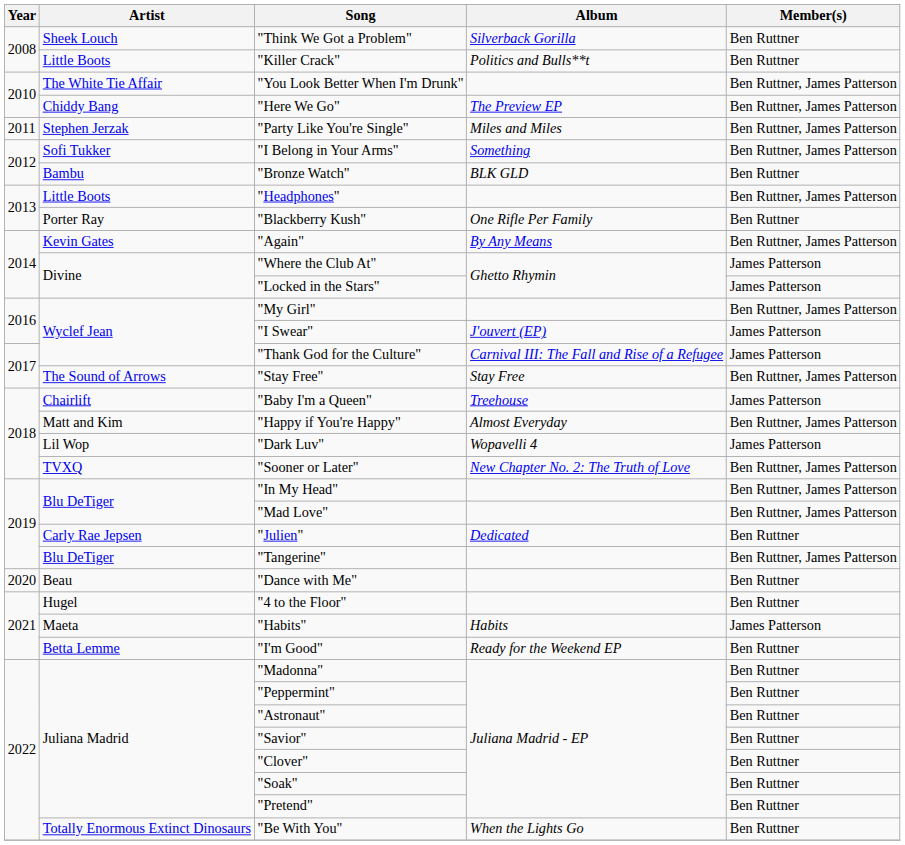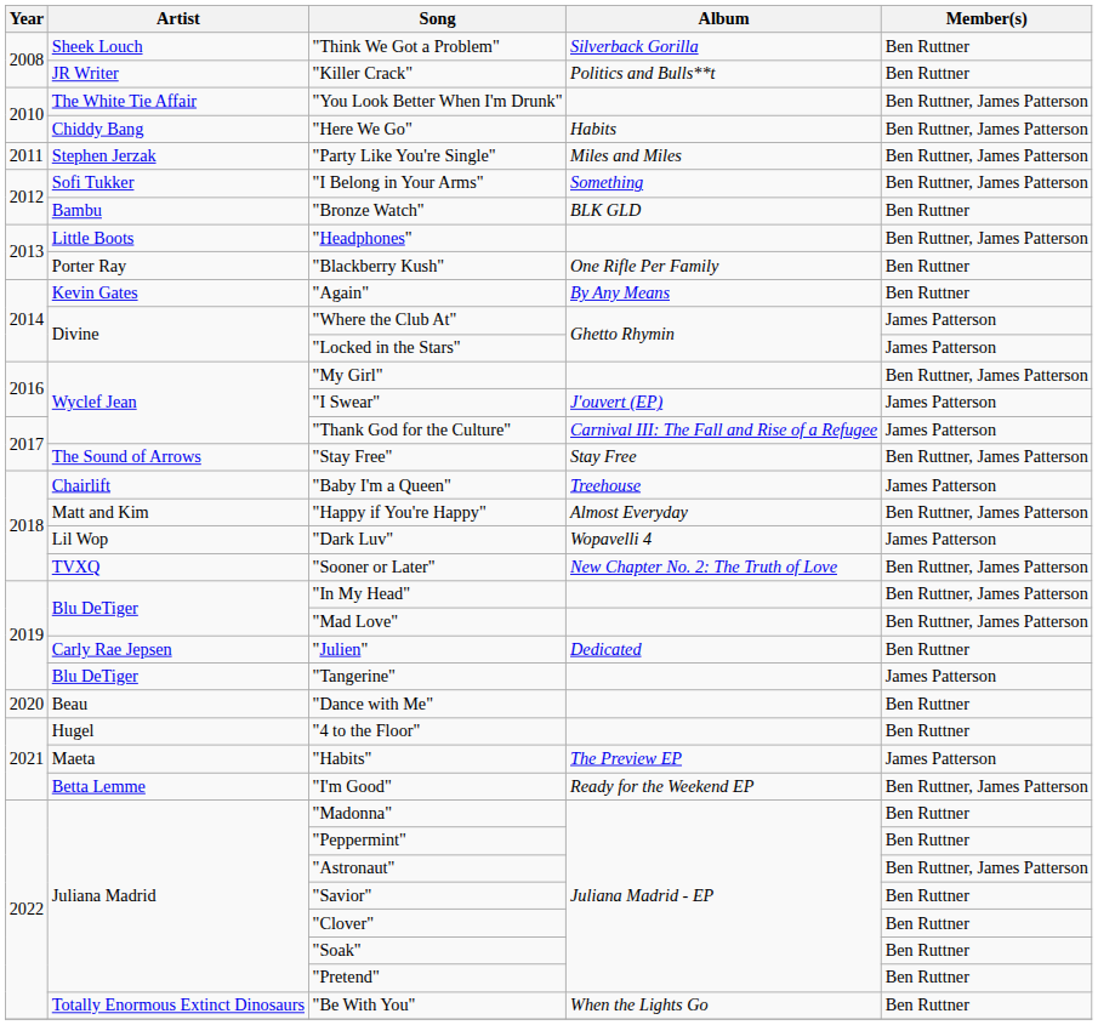"Killer Crack" | Artist: Little Boots -> JR Writer
"Here We Go" | Album: The Preview EP -> Habits
"Again" | Member(s): Ben Ruttner, James Patterson -> Ben Ruttner
"Tangerine" | Member(s): Ben Ruttner, James Patterson -> James Patterson
"Habits" | Album: Habits -> The Preview EP
"I'm Good" | Member(s): Ben Ruttner -> Ben Ruttner, James Patterson
"Astronaut" | Member(s): Ben Ruttner -> Ben Ruttner, James Patterson
